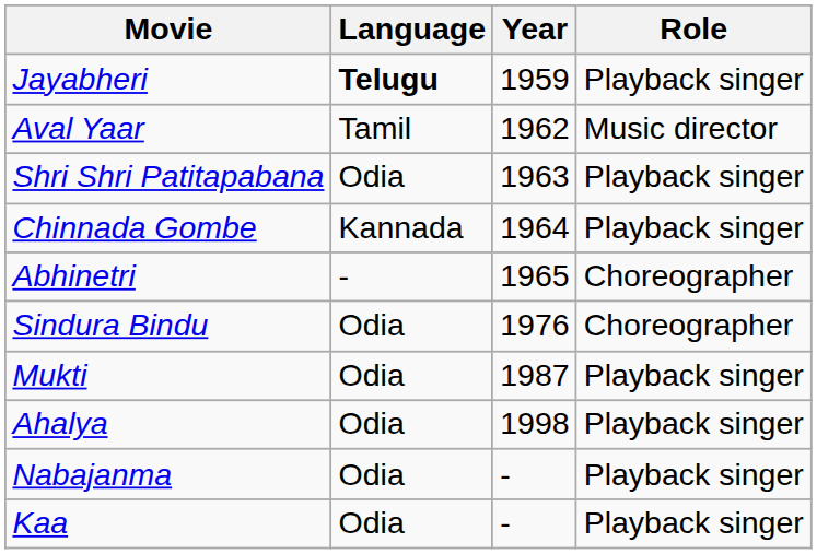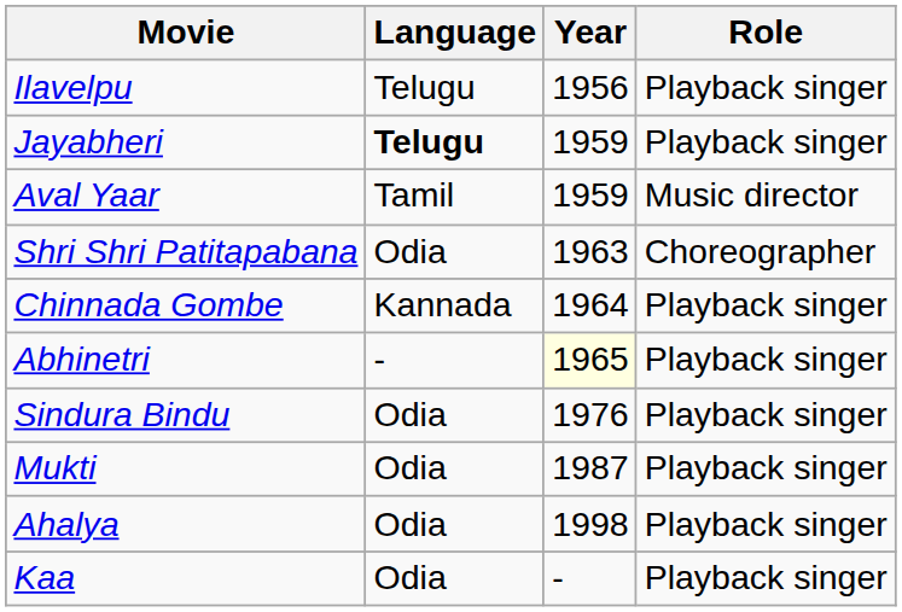+ row: Ilavelpu | Telugu | 1956 | Playback singer
Aval Yaar | Year: 1962 -> 1959
Shri Shri Patitapabana | Role: Playback singer -> Choreographer
Abhinetri | Year: no background -> lightyellow background
Abhinetri | Role: Choreographer -> Playback singer
Sindura Bindu | Role: Choreographer -> Playback singer
- row: Nabajanma | Odia | - | Playback singer
